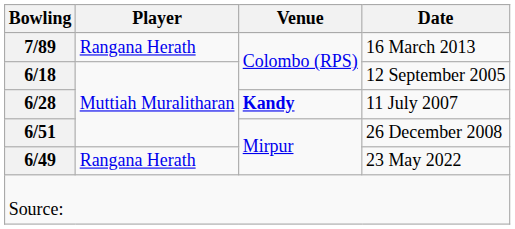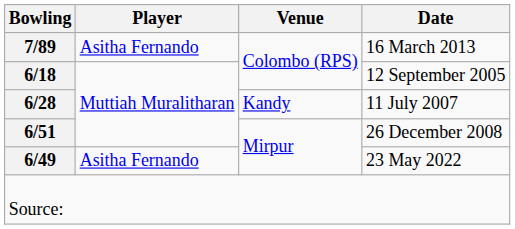16 March 2013 | Player: Rangana Herath -> Asitha Fernando
11 July 2007 | Venue: bold -> normal
23 May 2022 | Player: Rangana Herath -> Asitha Fernando
